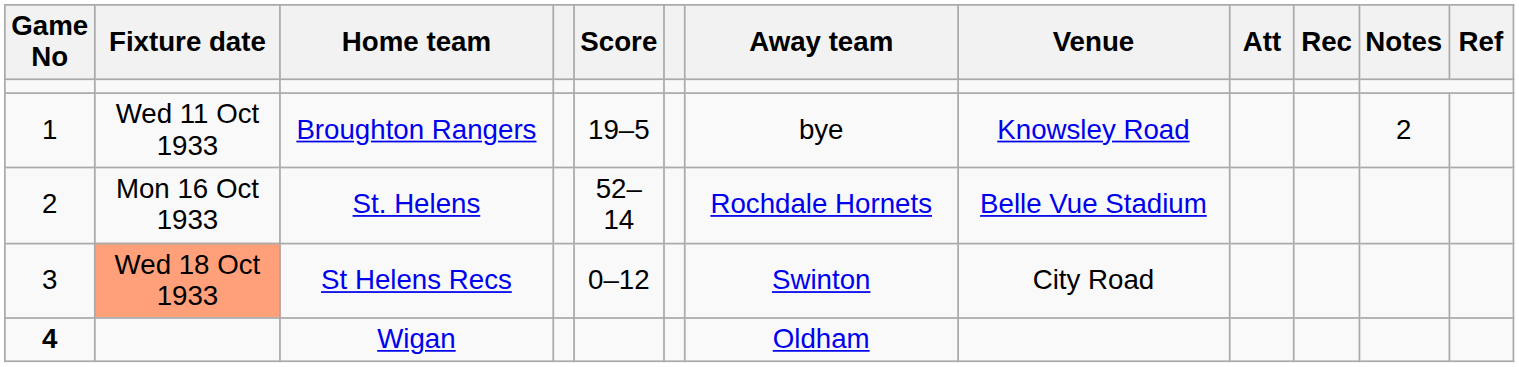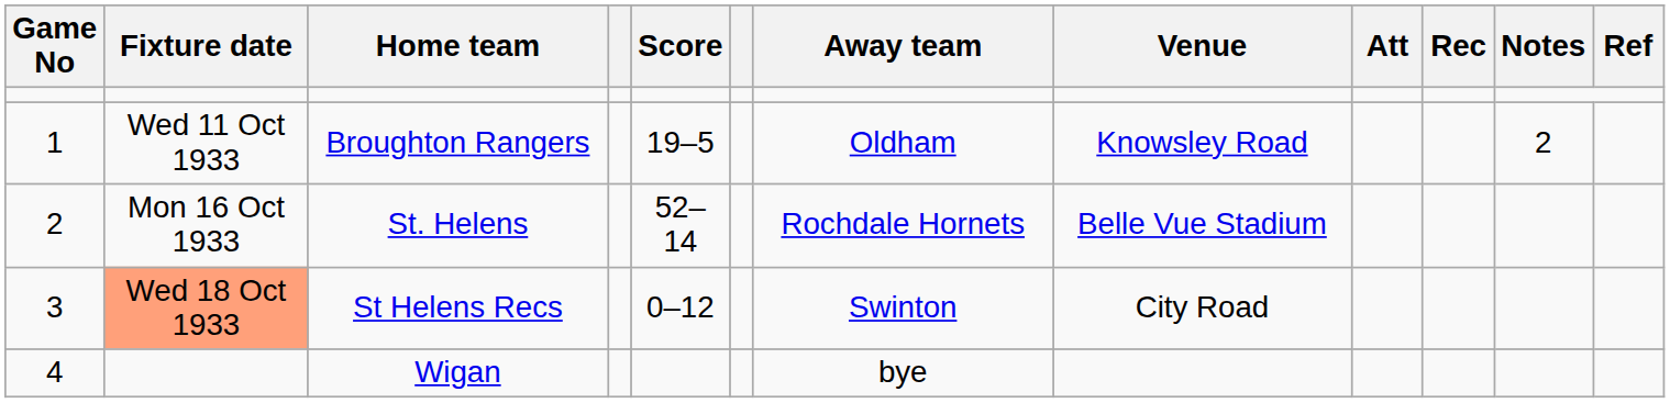Broughton Rangers | Away team: bye -> Oldham
Wigan | Game No: bold -> normal
Wigan | Away team: Oldham -> bye
